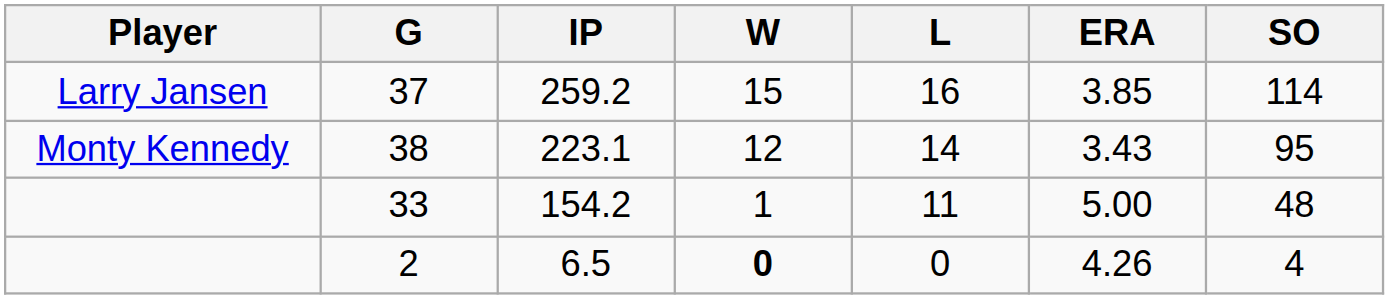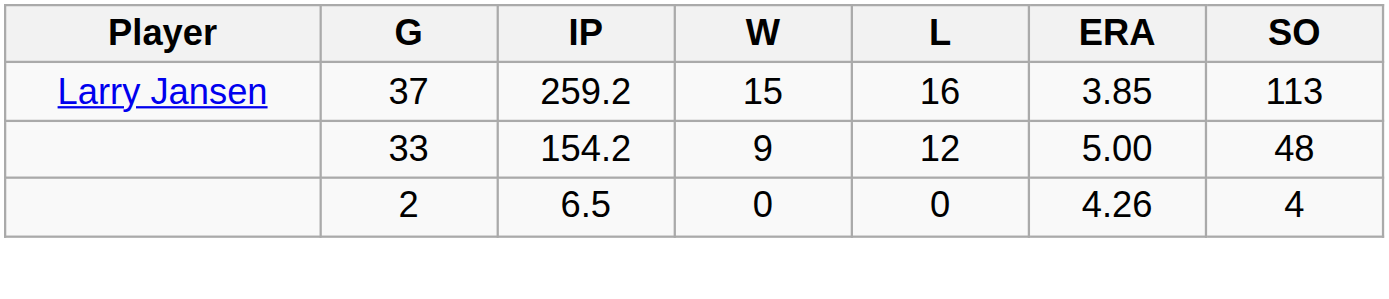37 | SO: 114 -> 113
- row: Monty Kennedy | 38 | 223.1 | 12 | 14 | 3.43 | 95
33 | W: 1 -> 9
33 | L: 11 -> 12
2 | W: bold -> normal
